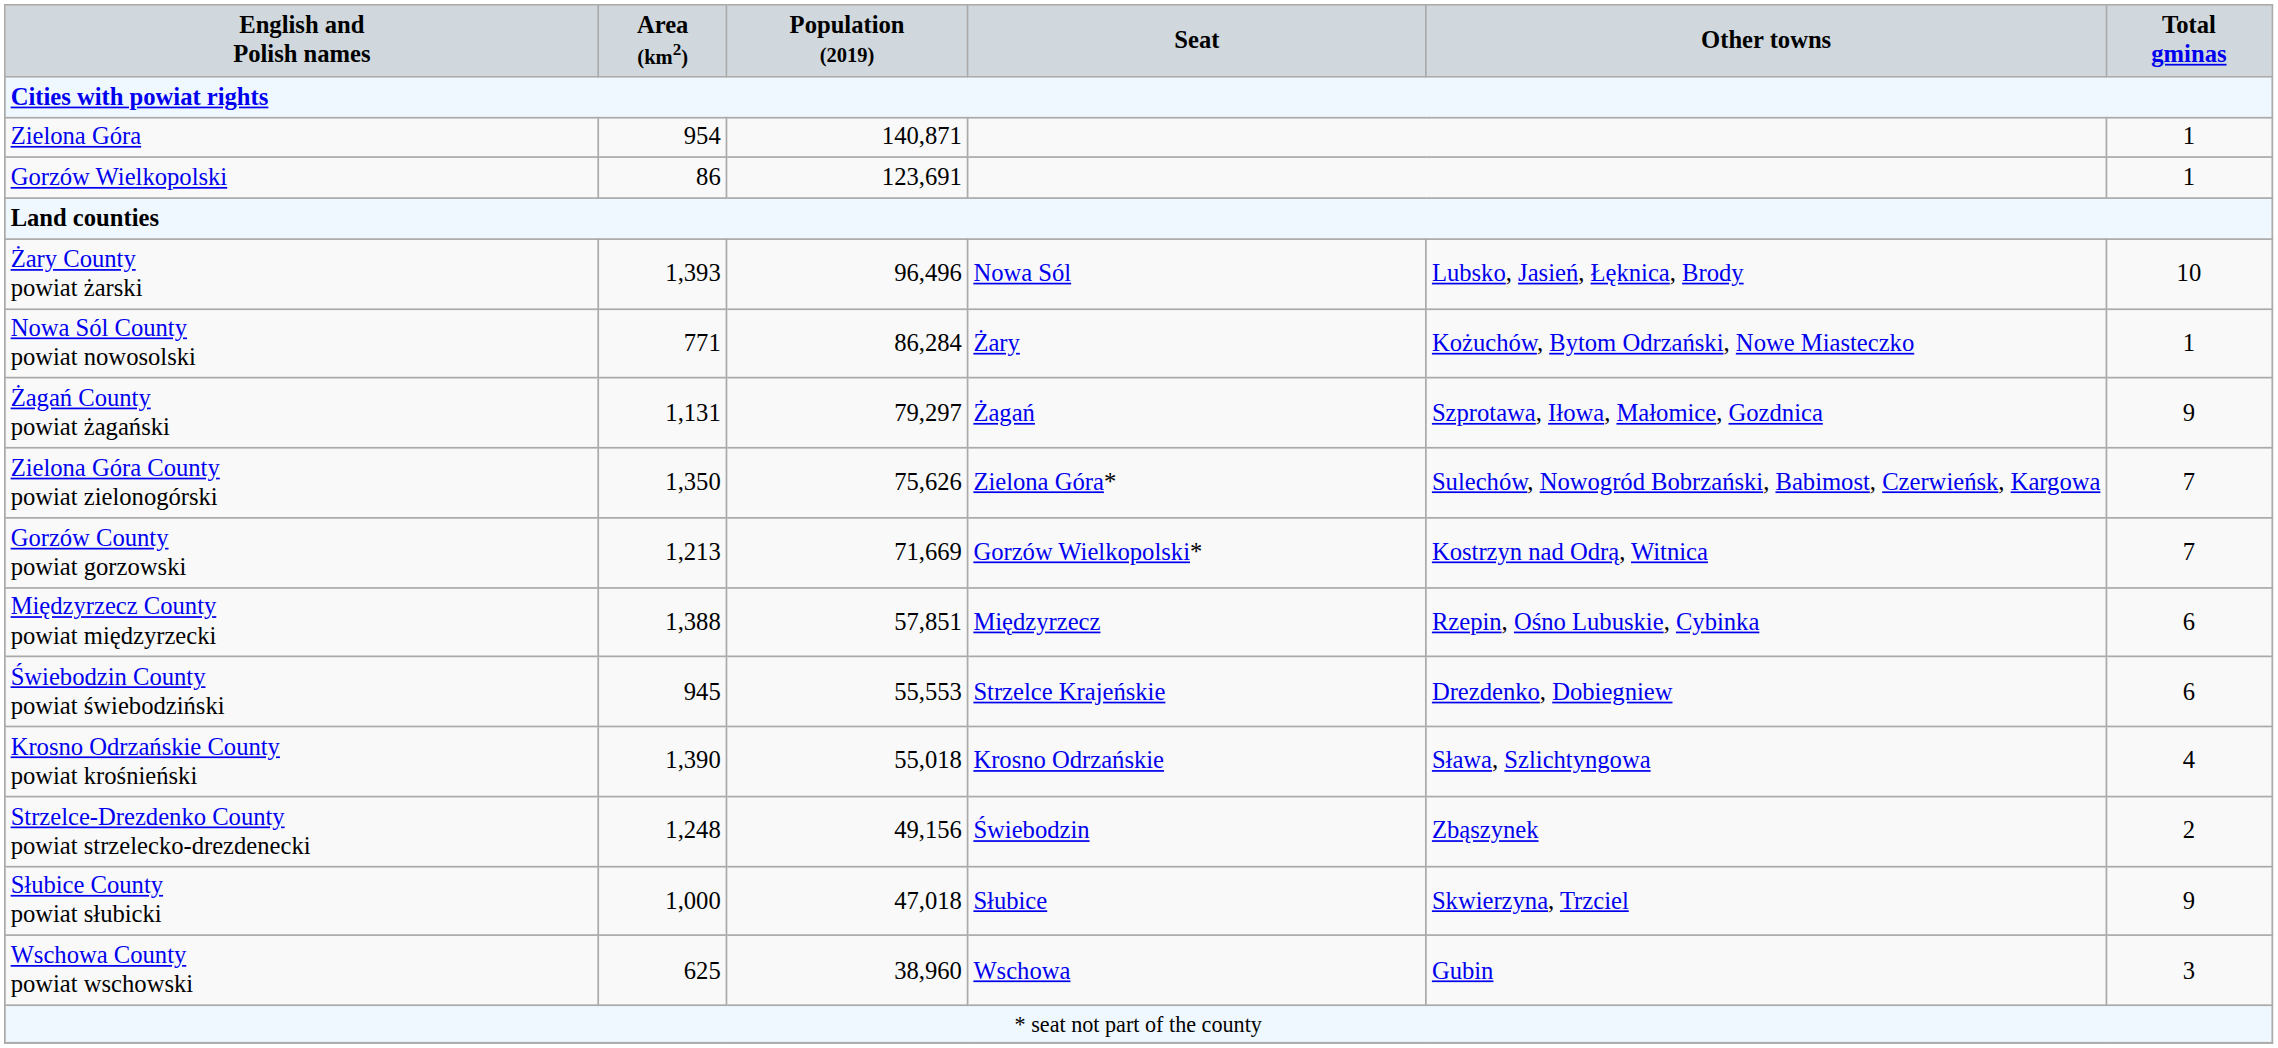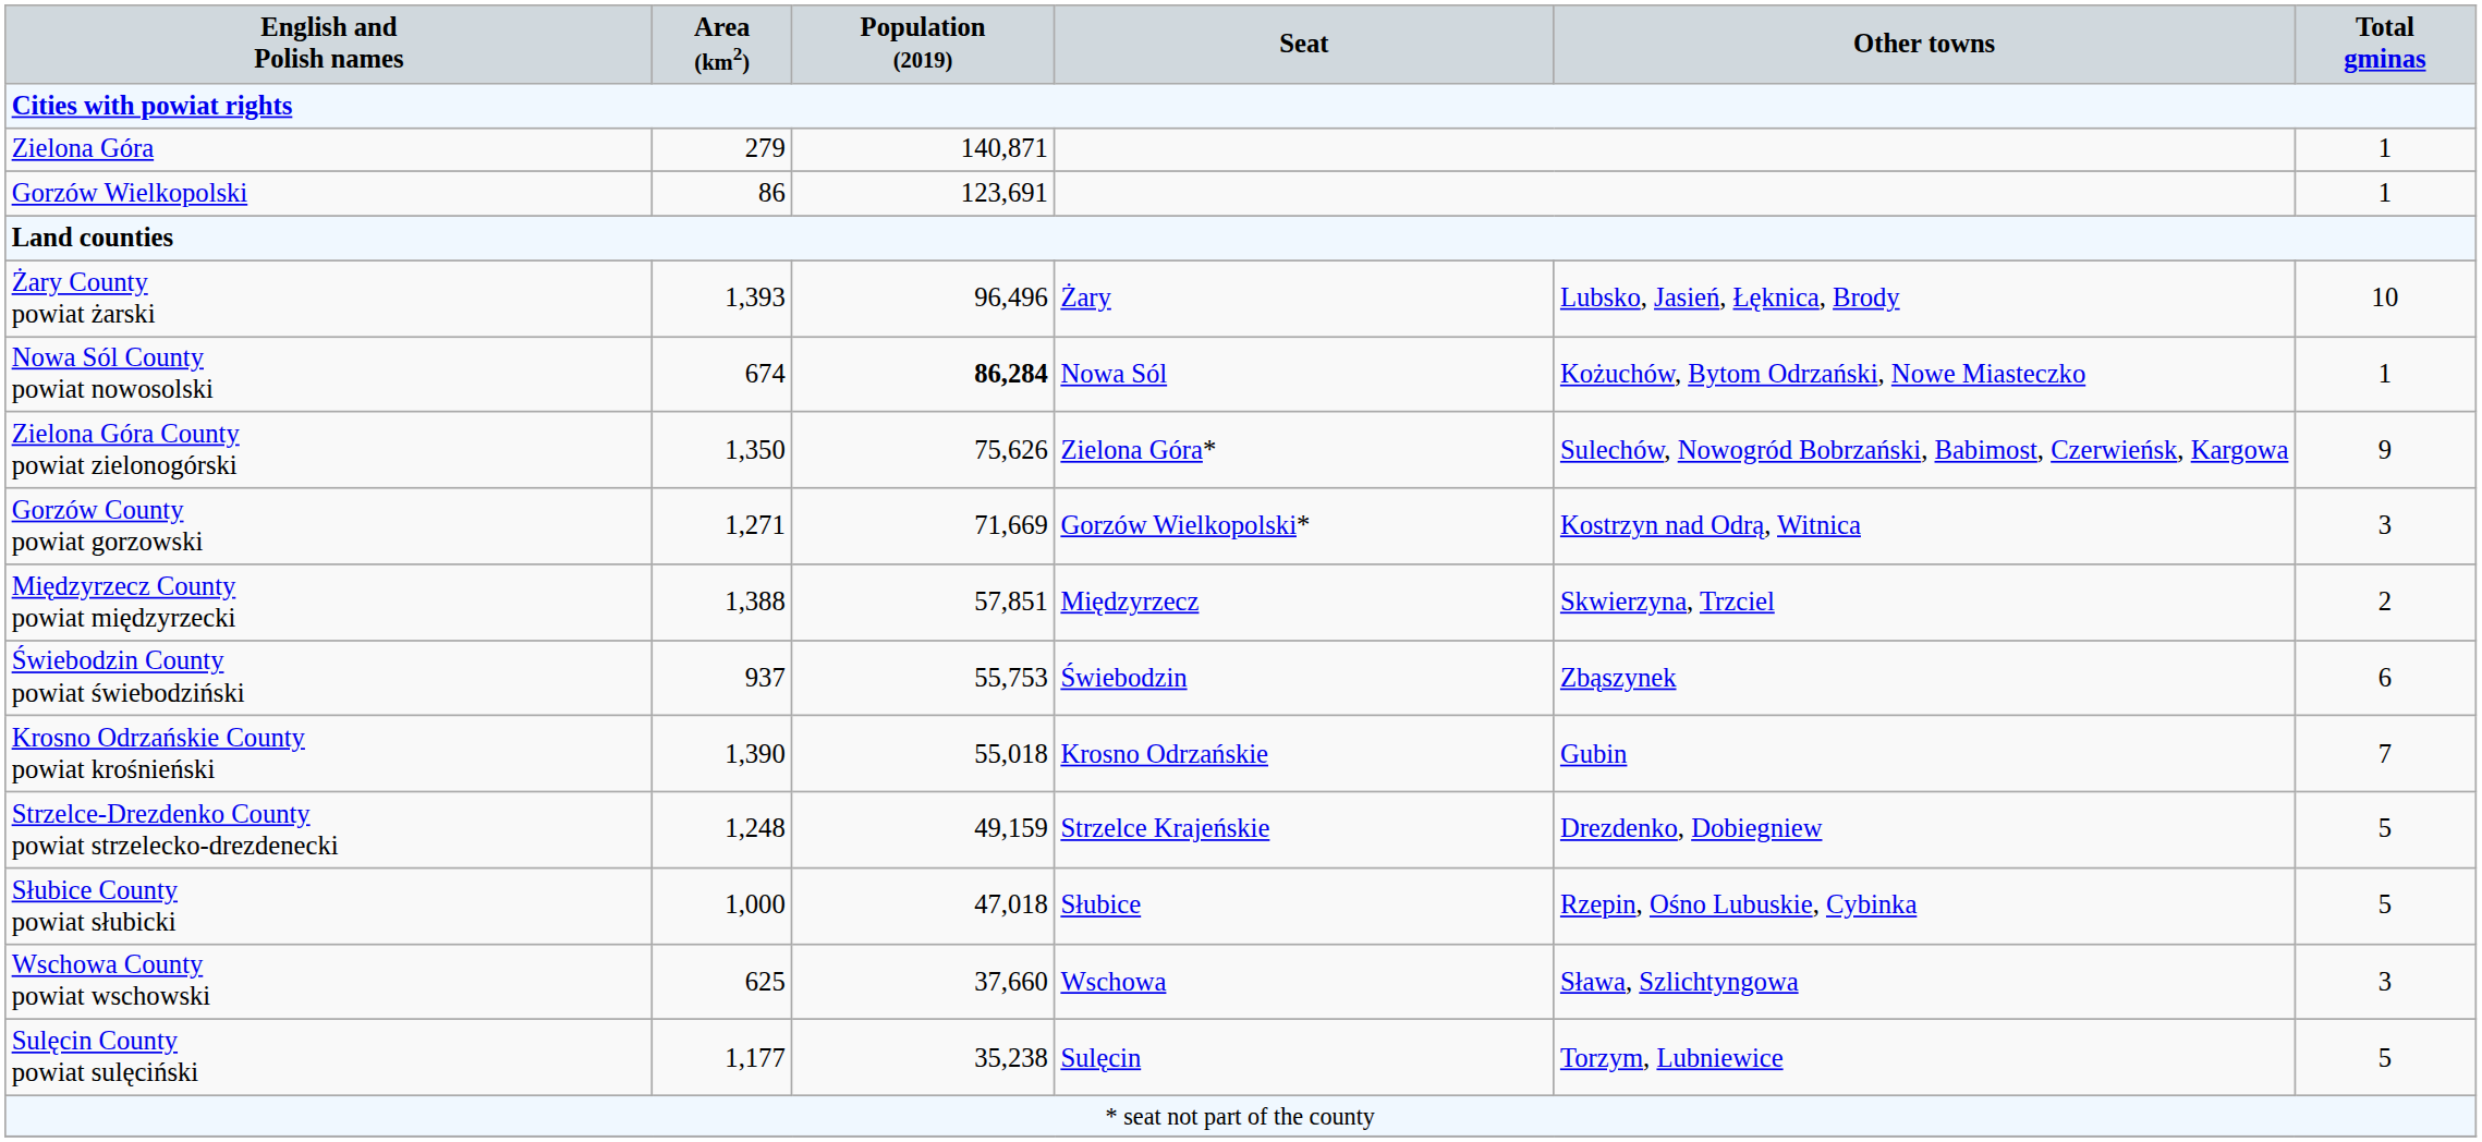Zielona Góra | Area (km2): 954 -> 279
Żary County powiat żarski | Seat: Nowa Sól -> Żary
Nowa Sól County powiat nowosolski | Area (km2): 771 -> 674
Nowa Sól County powiat nowosolski | Population (2019): normal -> bold
Nowa Sól County powiat nowosolski | Seat: Żary -> Nowa Sól
- row: Żagań County powiat żagański | 1,131 | 79,297 | Żagań | Szprotawa, Iłowa, Małomice, Gozdnica | 9
Zielona Góra County powiat zielonogórski | Total gminas: 7 -> 9
Gorzów County powiat gorzowski | Area (km2): 1,213 -> 1,271
Gorzów County powiat gorzowski | Total gminas: 7 -> 3
Międzyrzecz County powiat międzyrzecki | Other towns: Rzepin, Ośno Lubuskie, Cybinka -> Skwierzyna, Trzciel
Międzyrzecz County powiat międzyrzecki | Total gminas: 6 -> 2
Świebodzin County powiat świebodziński | Area (km2): 945 -> 937
Świebodzin County powiat świebodziński | Population (2019): 55,553 -> 55,753
Świebodzin County powiat świebodziński | Seat: Strzelce Krajeńskie -> Świebodzin
Świebodzin County powiat świebodziński | Other towns: Drezdenko, Dobiegniew -> Zbąszynek
Krosno Odrzańskie County powiat krośnieński | Other towns: Sława, Szlichtyngowa -> Gubin
Krosno Odrzańskie County powiat krośnieński | Total gminas: 4 -> 7
Strzelce-Drezdenko County powiat strzelecko-drezdenecki | Population (2019): 49,156 -> 49,159
Strzelce-Drezdenko County powiat strzelecko-drezdenecki | Seat: Świebodzin -> Strzelce Krajeńskie
Strzelce-Drezdenko County powiat strzelecko-drezdenecki | Other towns: Zbąszynek -> Drezdenko, Dobiegniew
Strzelce-Drezdenko County powiat strzelecko-drezdenecki | Total gminas: 2 -> 5
Słubice County powiat słubicki | Other towns: Skwierzyna, Trzciel -> Rzepin, Ośno Lubuskie, Cybinka
Słubice County powiat słubicki | Total gminas: 9 -> 5
Wschowa County powiat wschowski | Population (2019): 38,960 -> 37,660
Wschowa County powiat wschowski | Other towns: Gubin -> Sława, Szlichtyngowa
+ row: Sulęcin County powiat sulęciński | 1,177 | 35,238 | Sulęcin | Torzym, Lubniewice | 5
